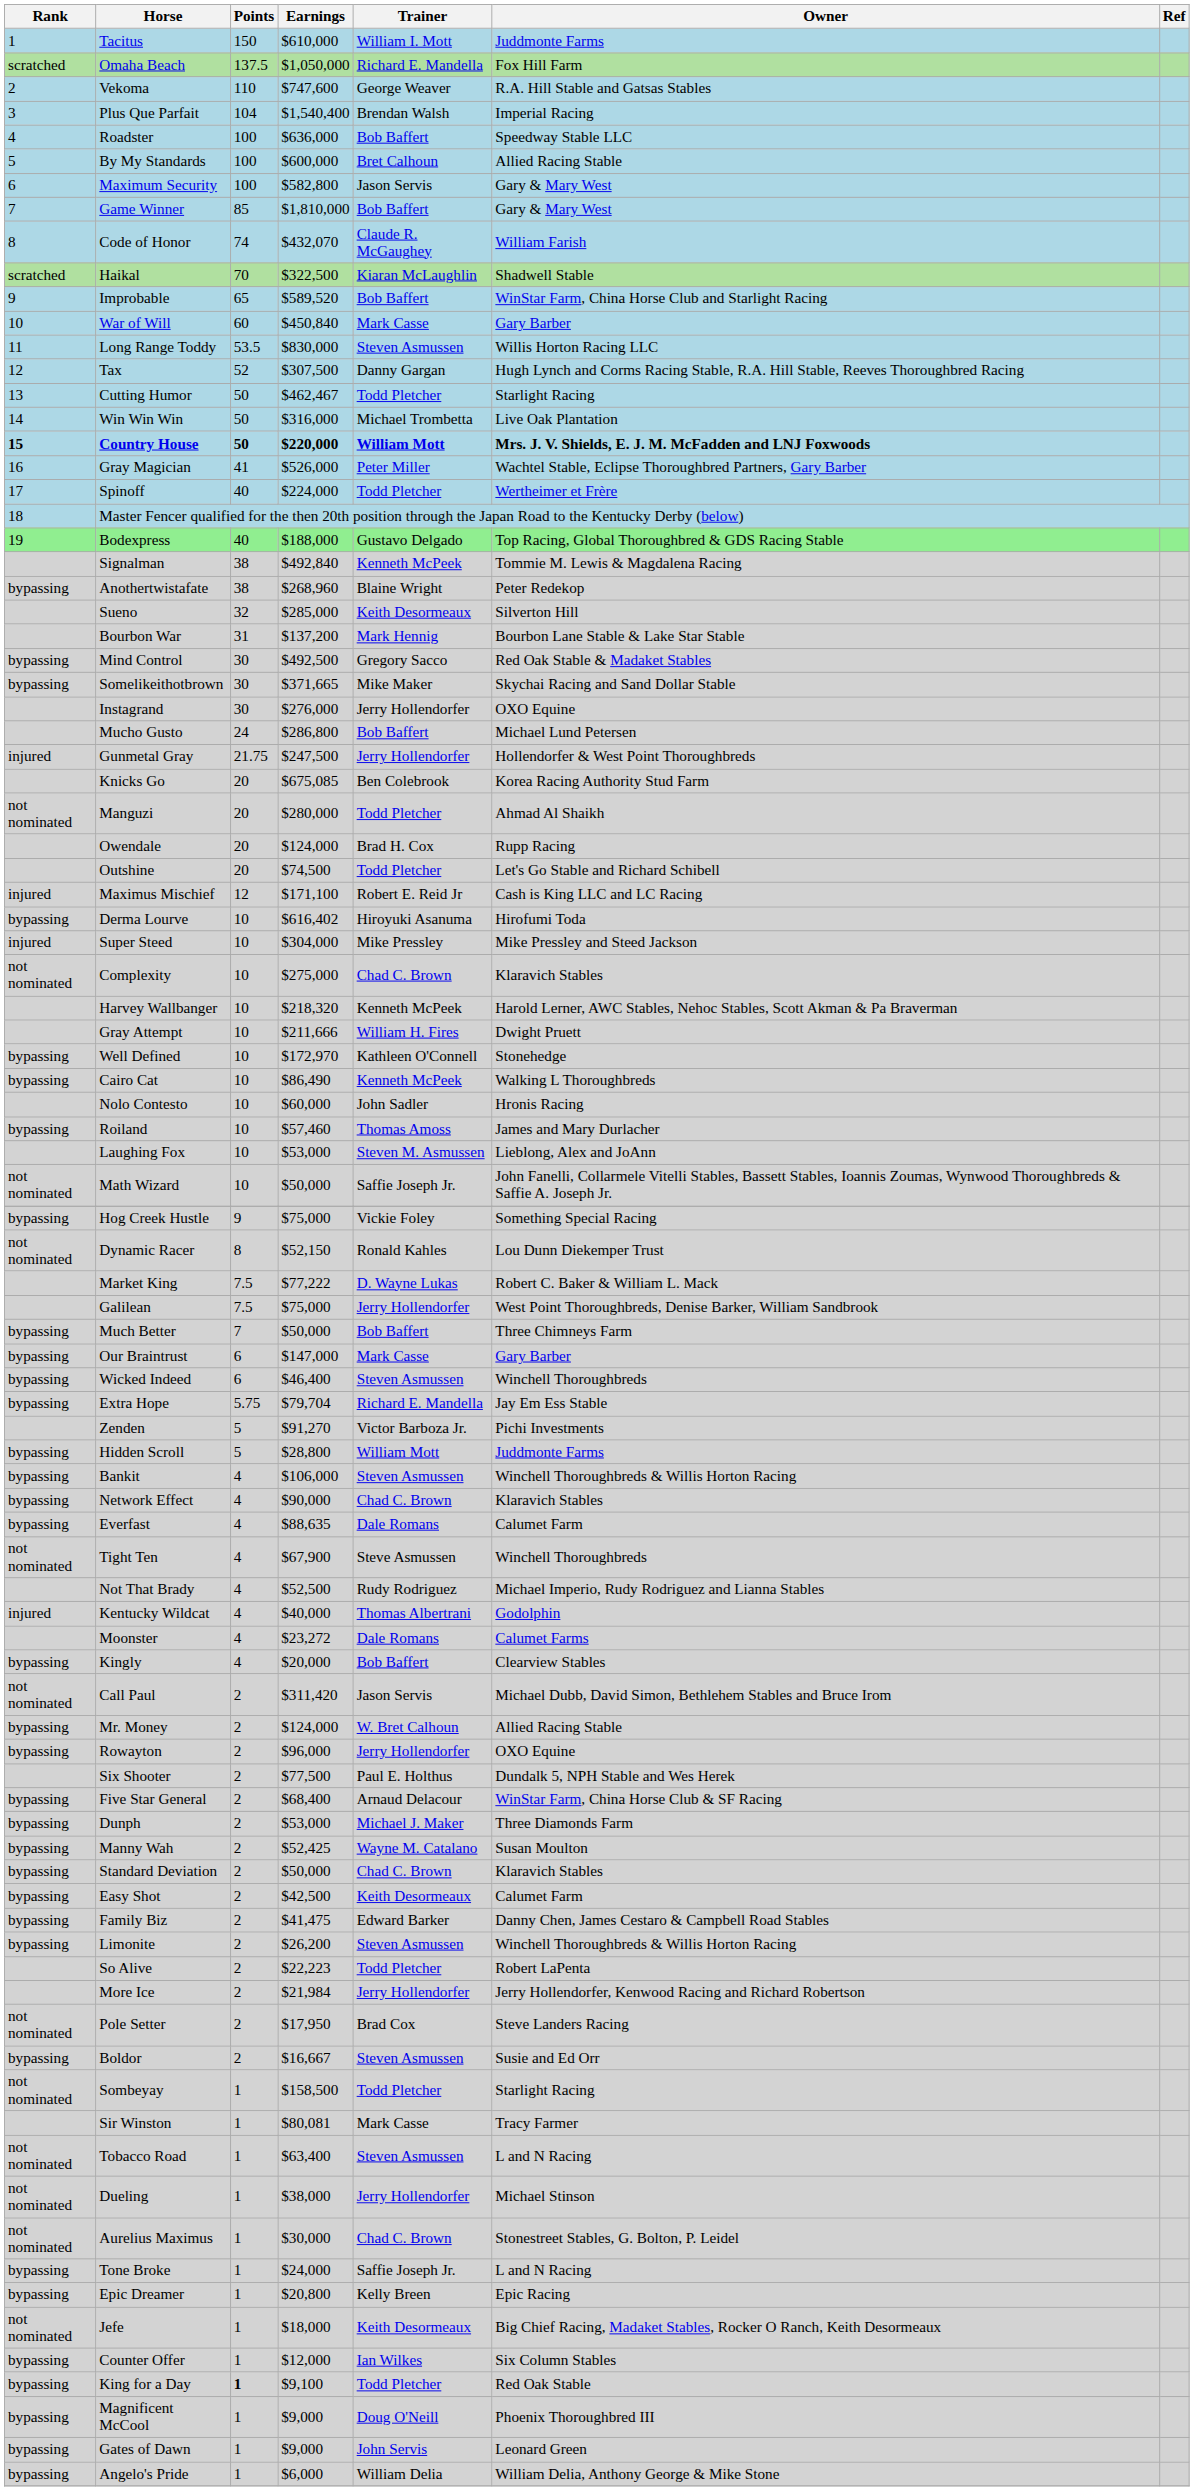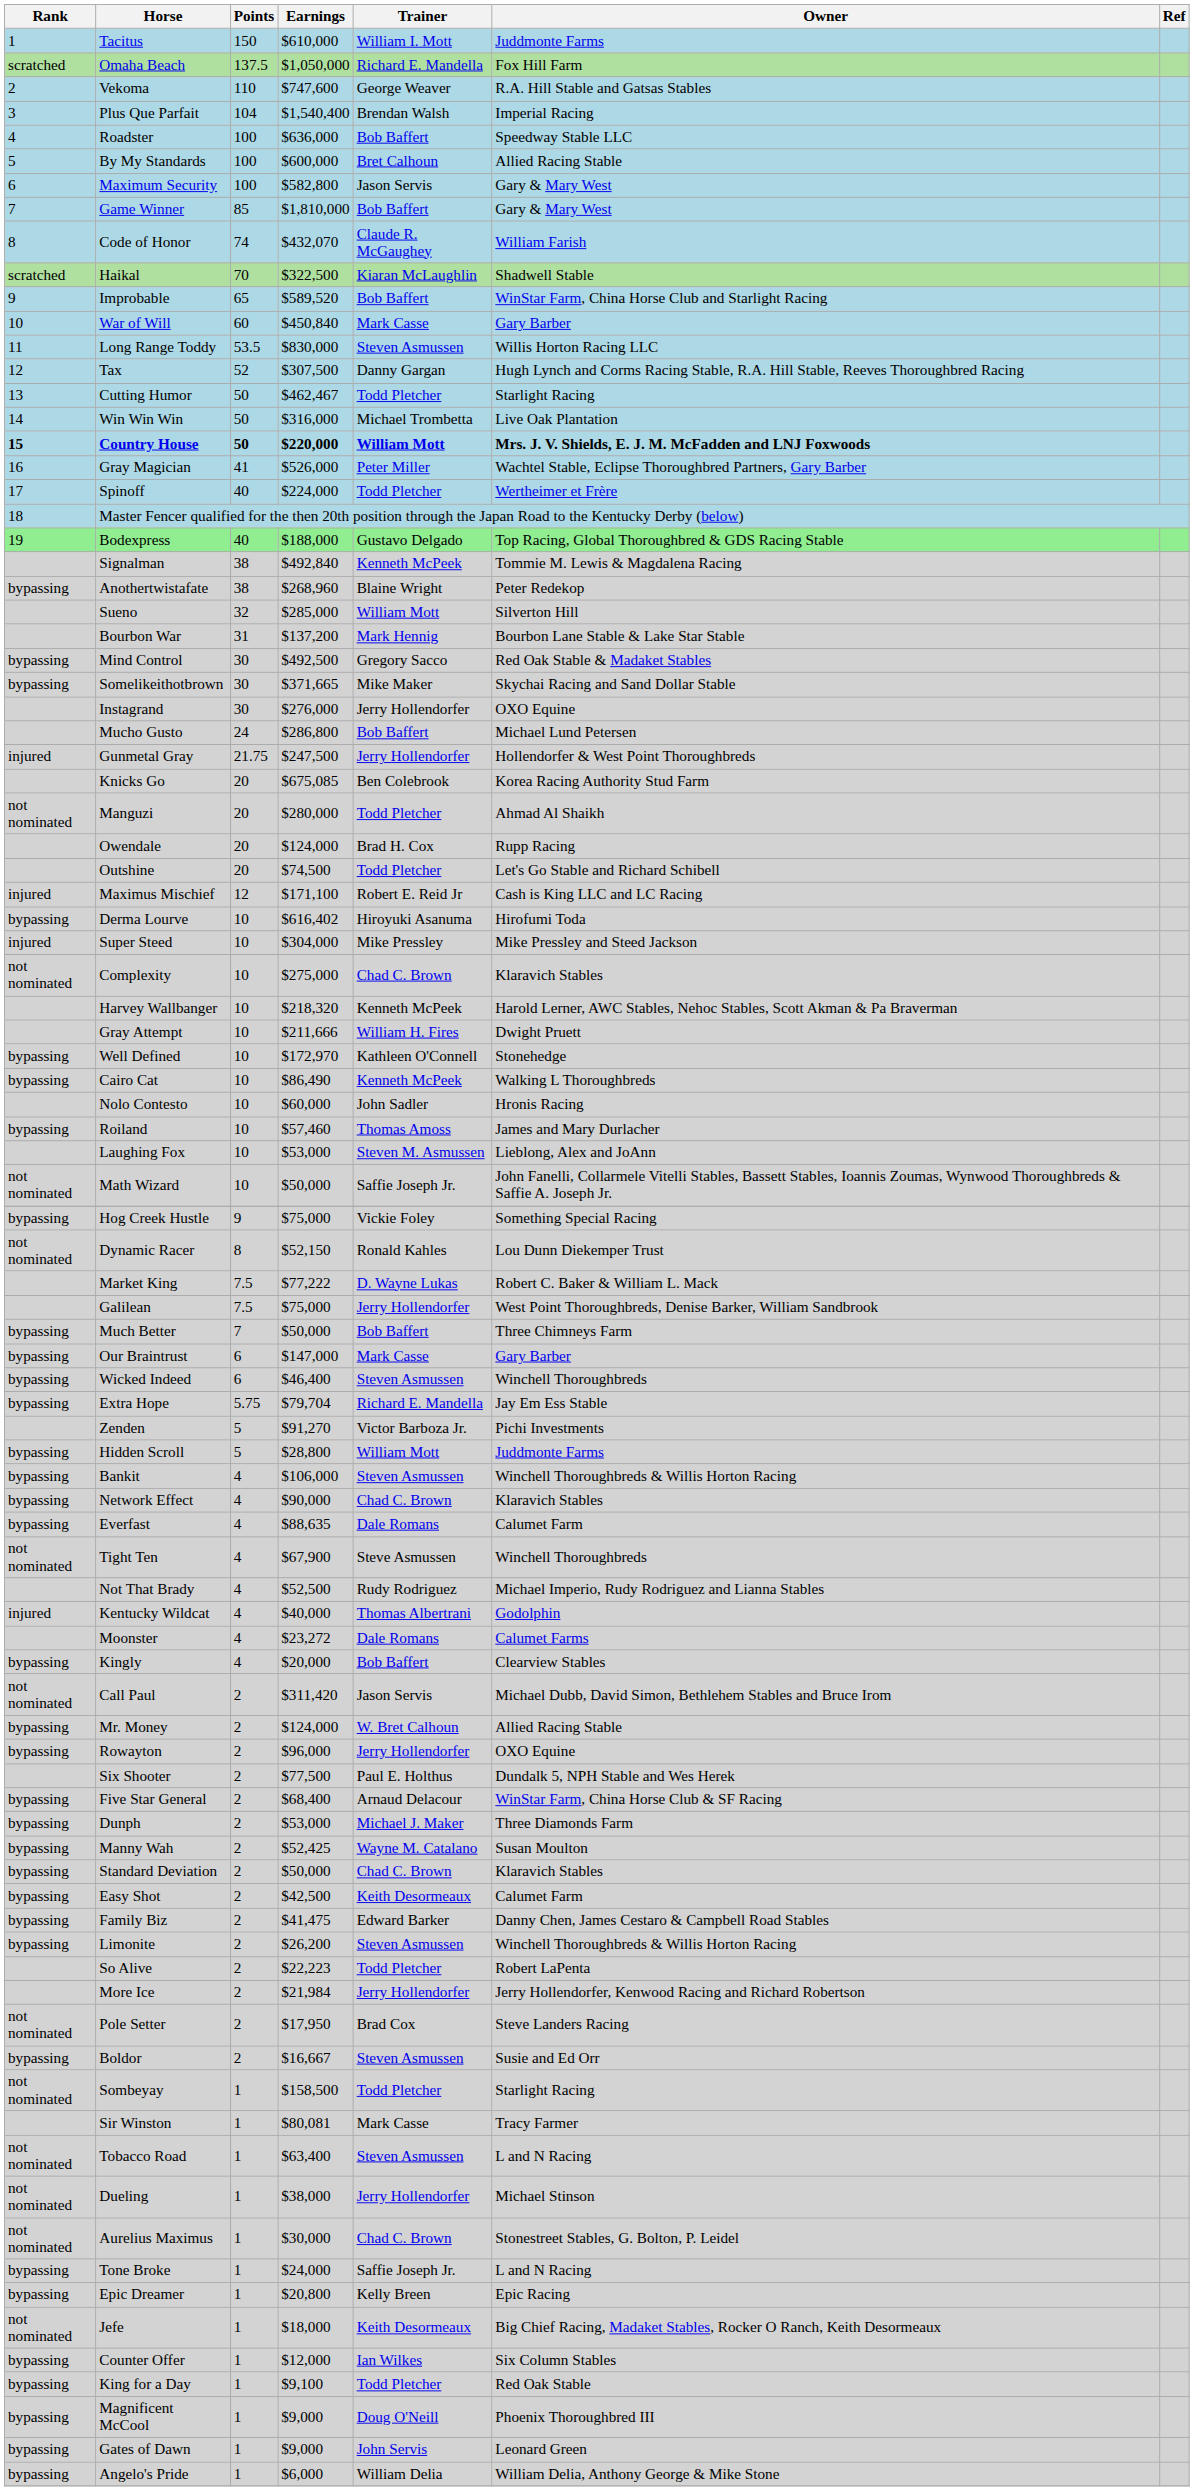Sueno | Trainer: Keith Desormeaux -> William Mott
King for a Day | Points: bold -> normal
